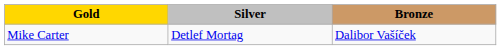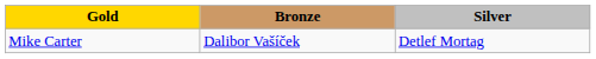columns swapped: Silver <-> Bronze
